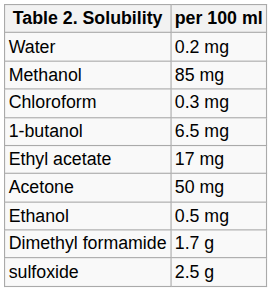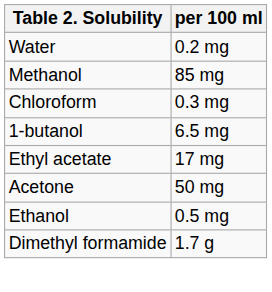- row: sulfoxide | 2.5 g
